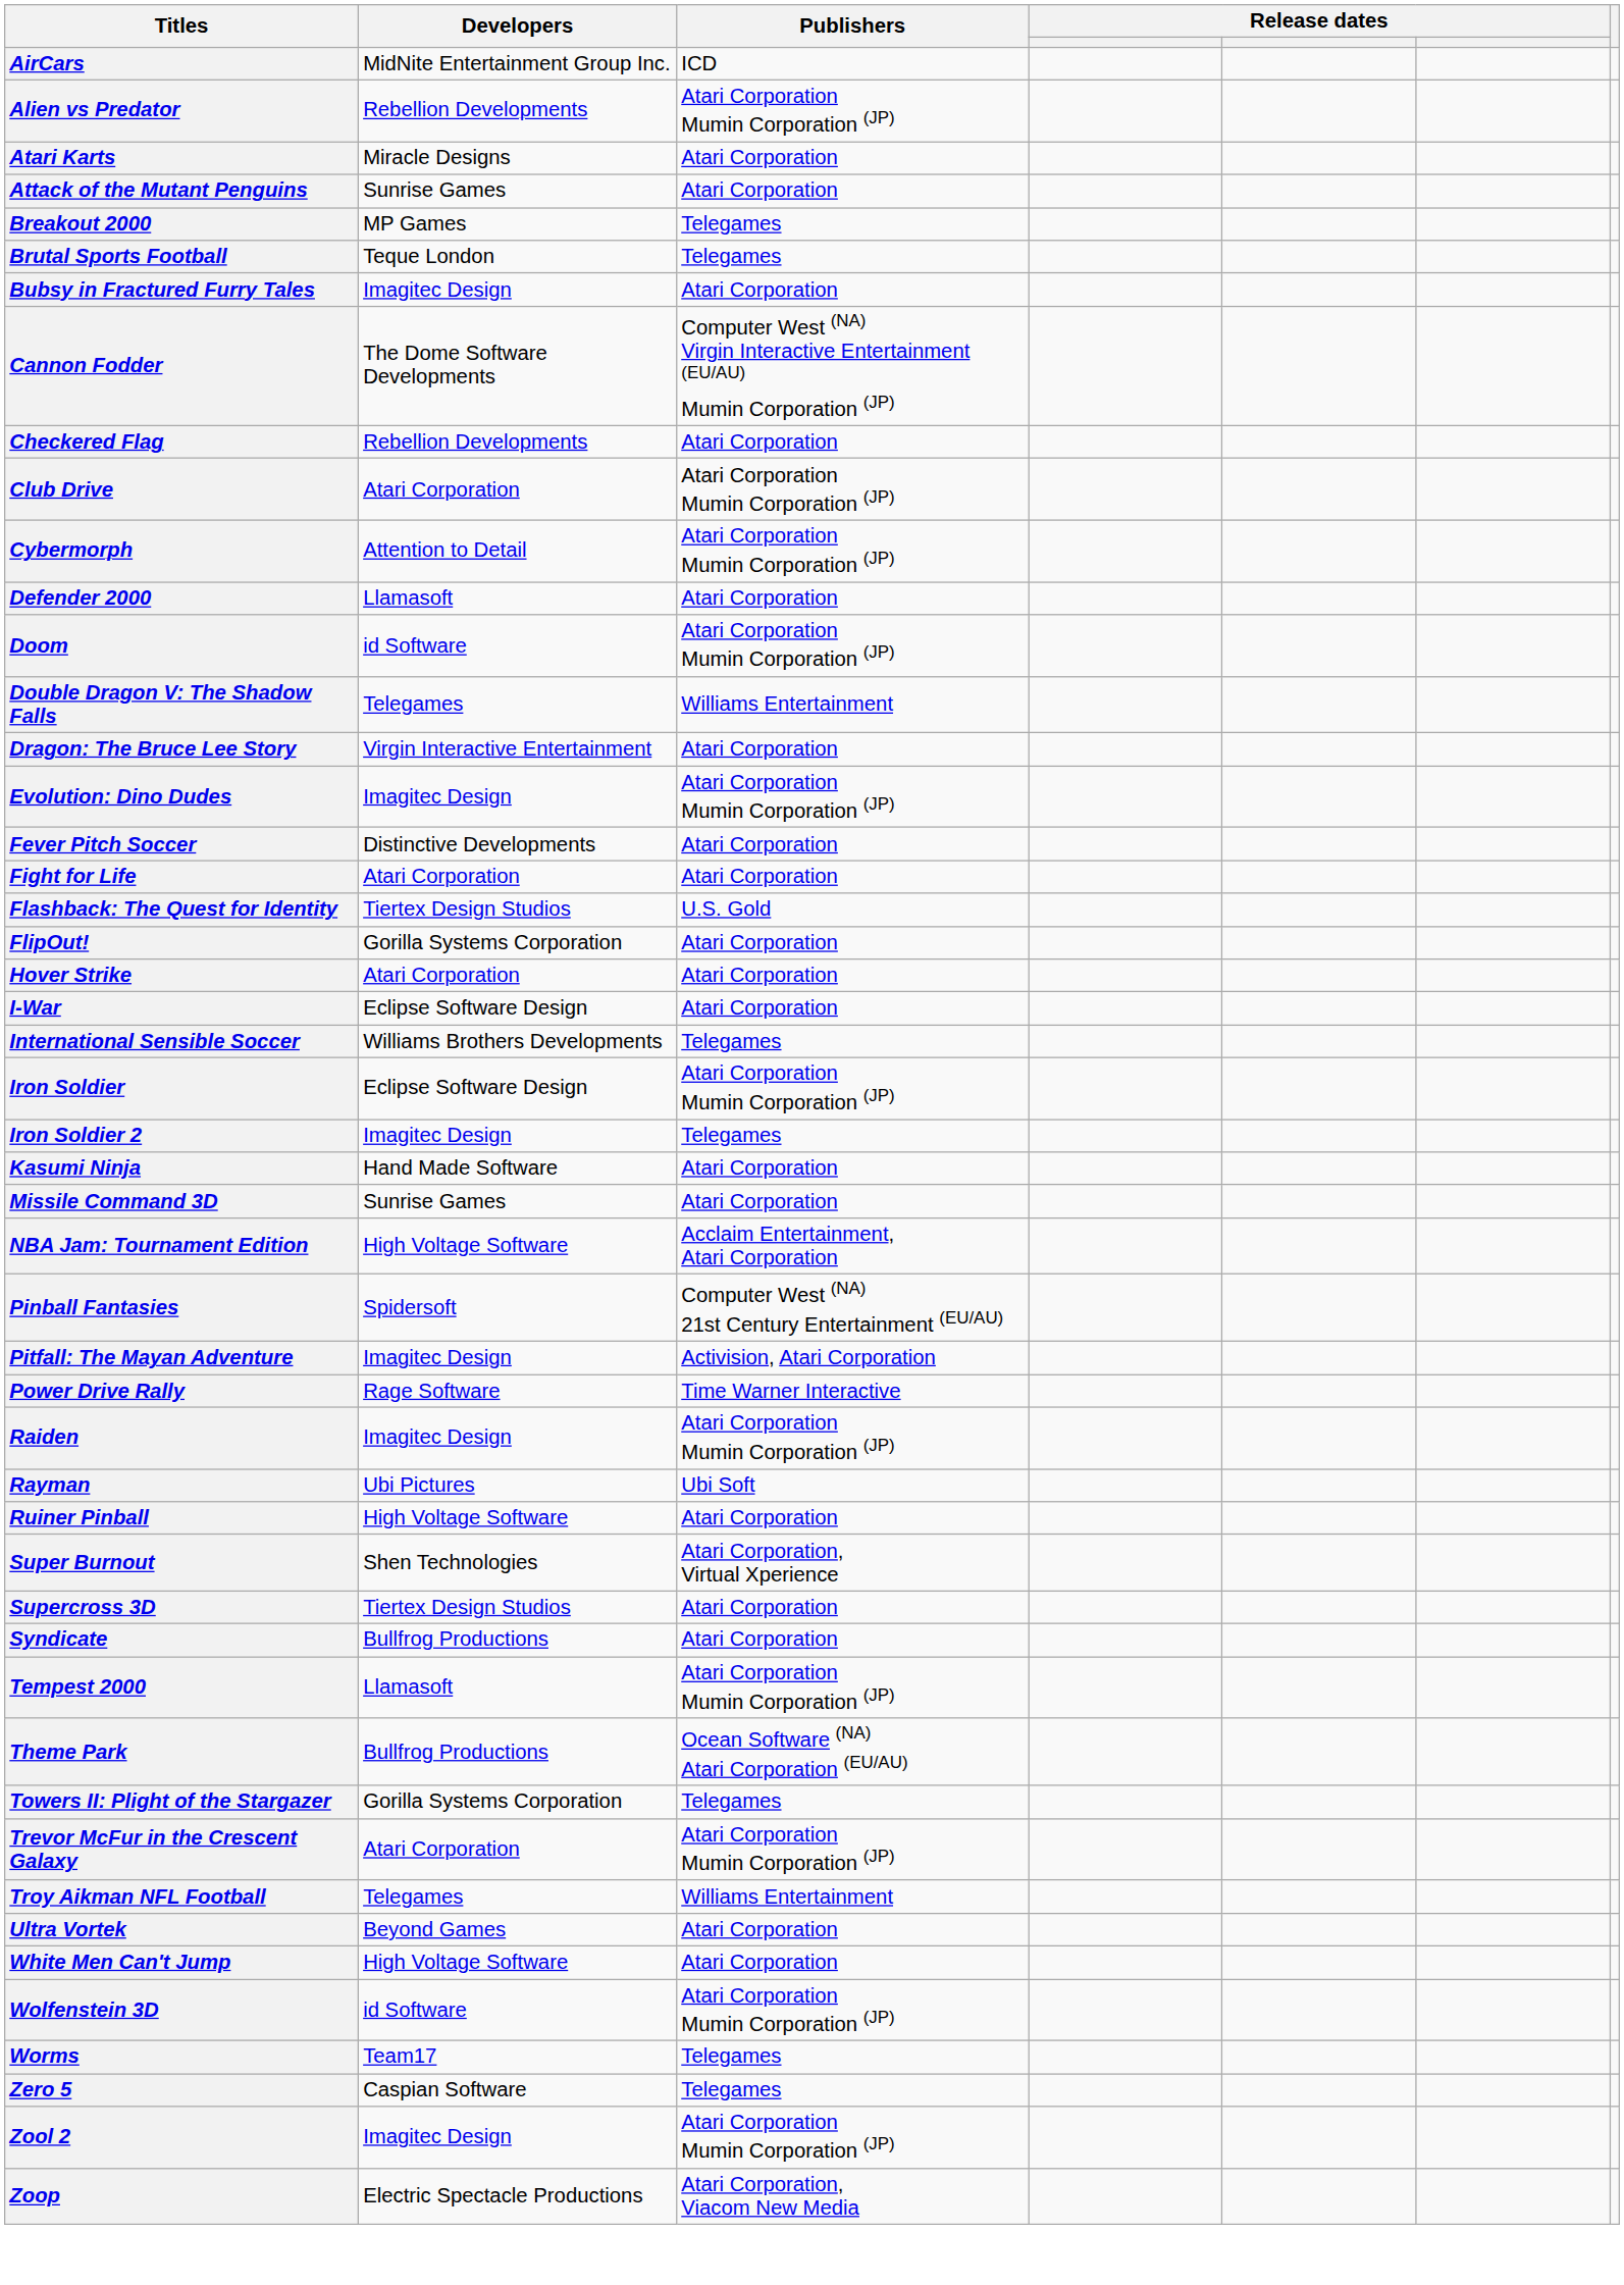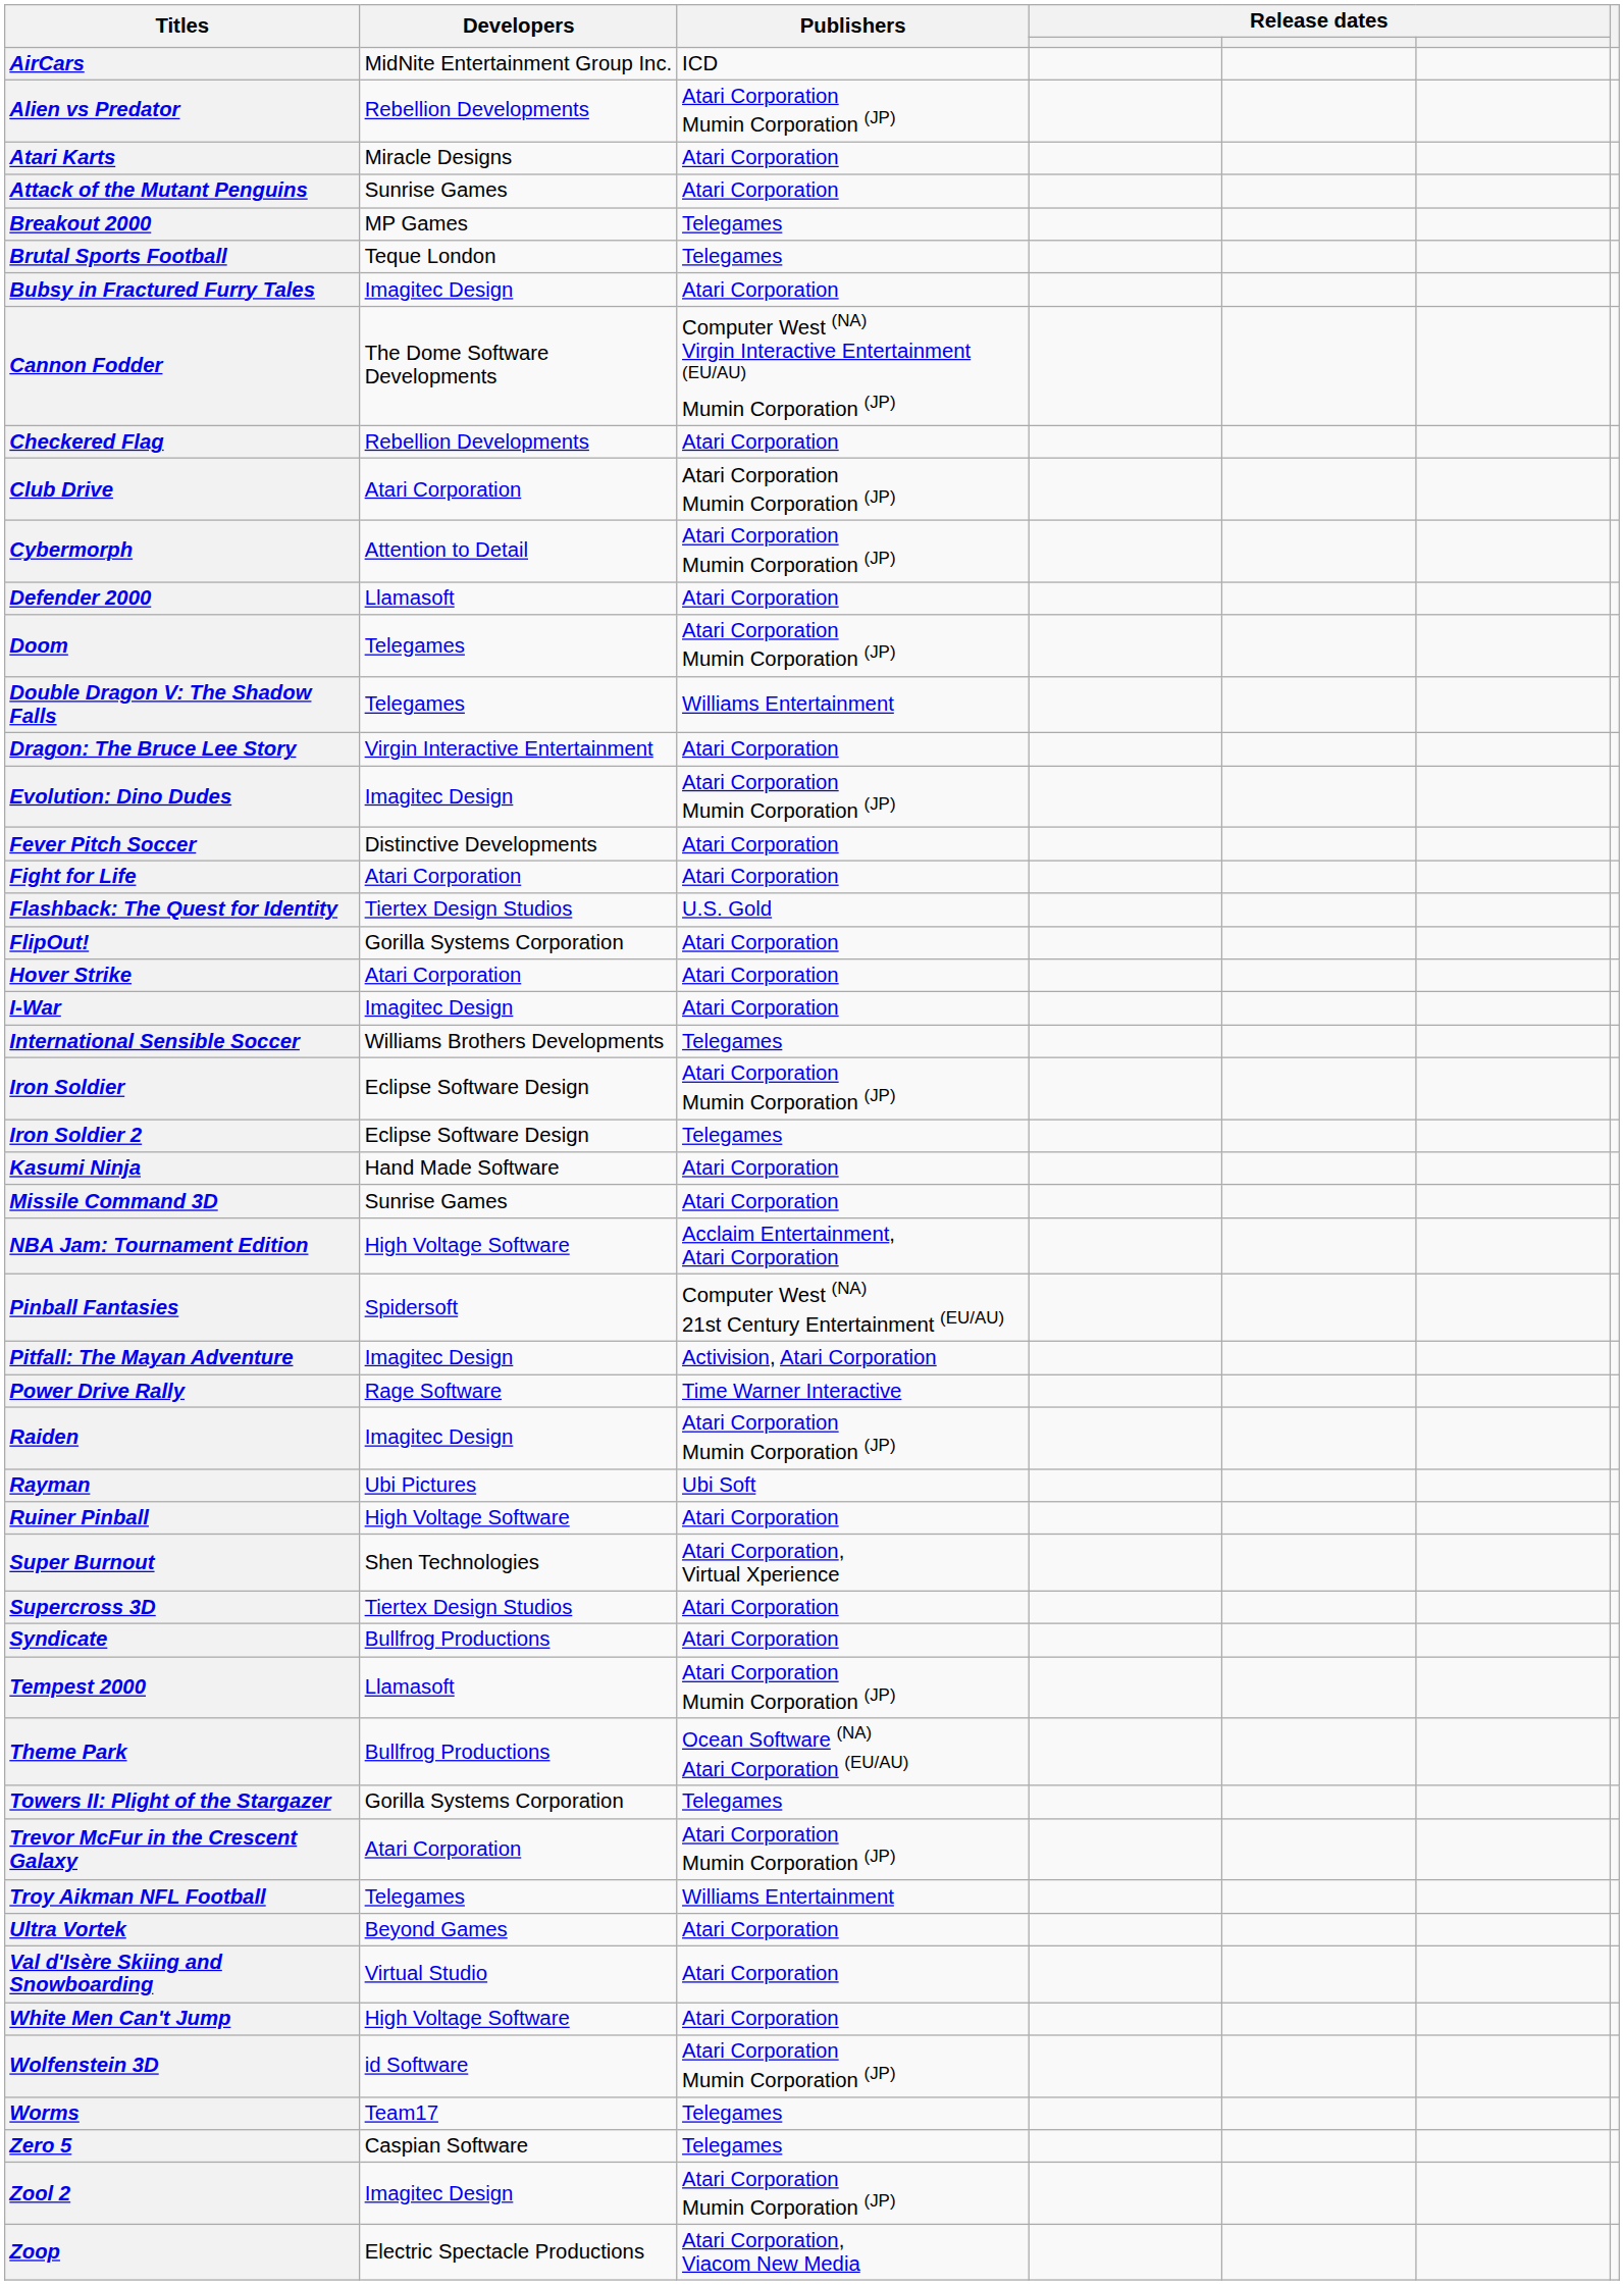Doom | Developers: id Software -> Telegames
I-War | Developers: Eclipse Software Design -> Imagitec Design
Iron Soldier 2 | Developers: Imagitec Design -> Eclipse Software Design
+ row: Val d'Isère Skiing and Snowboarding | Virtual Studio | Atari Corporation
